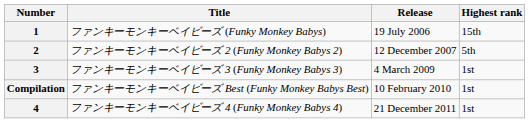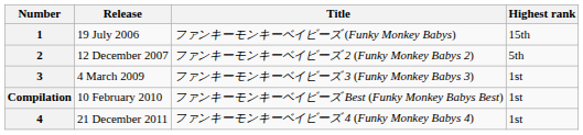columns swapped: Release <-> Title
